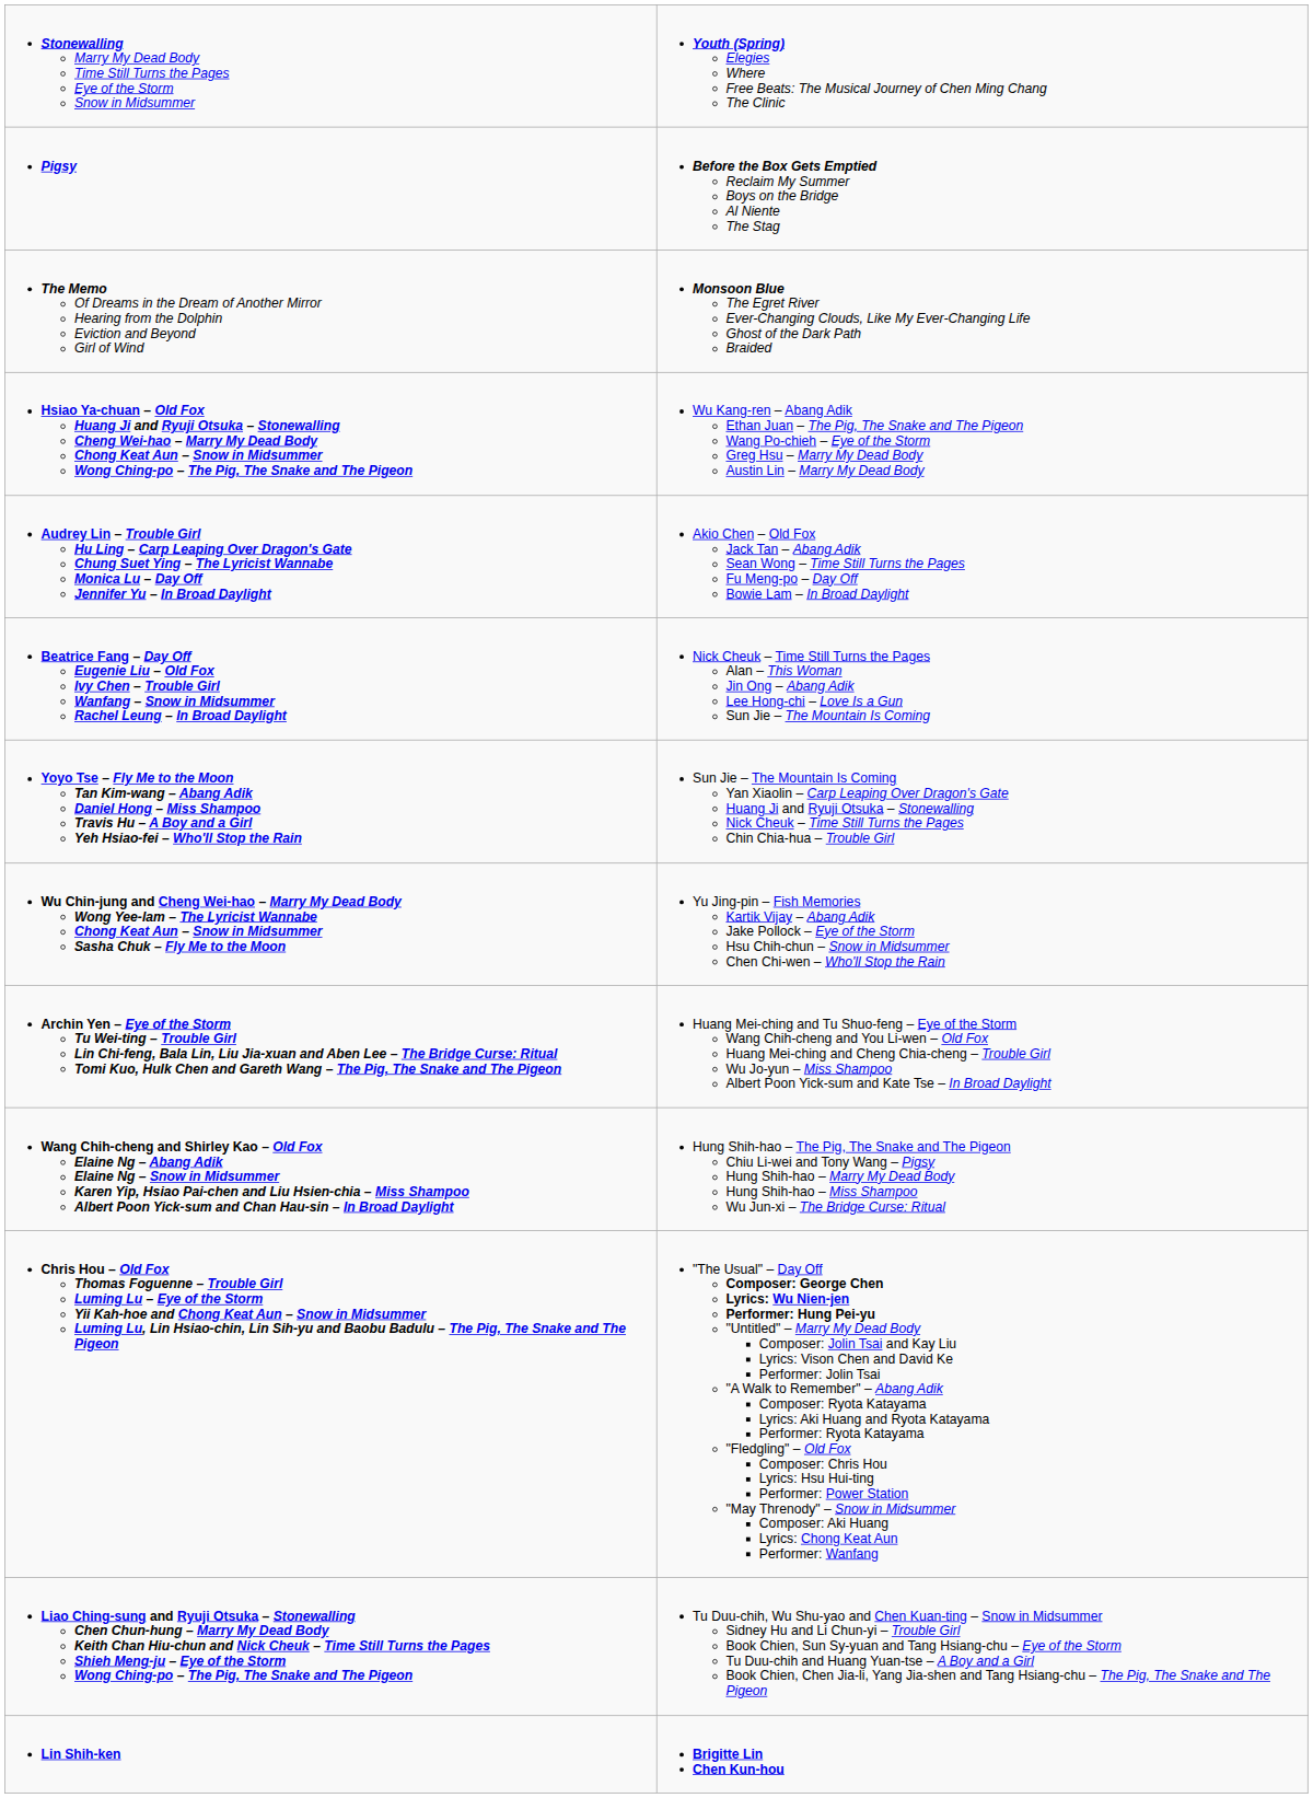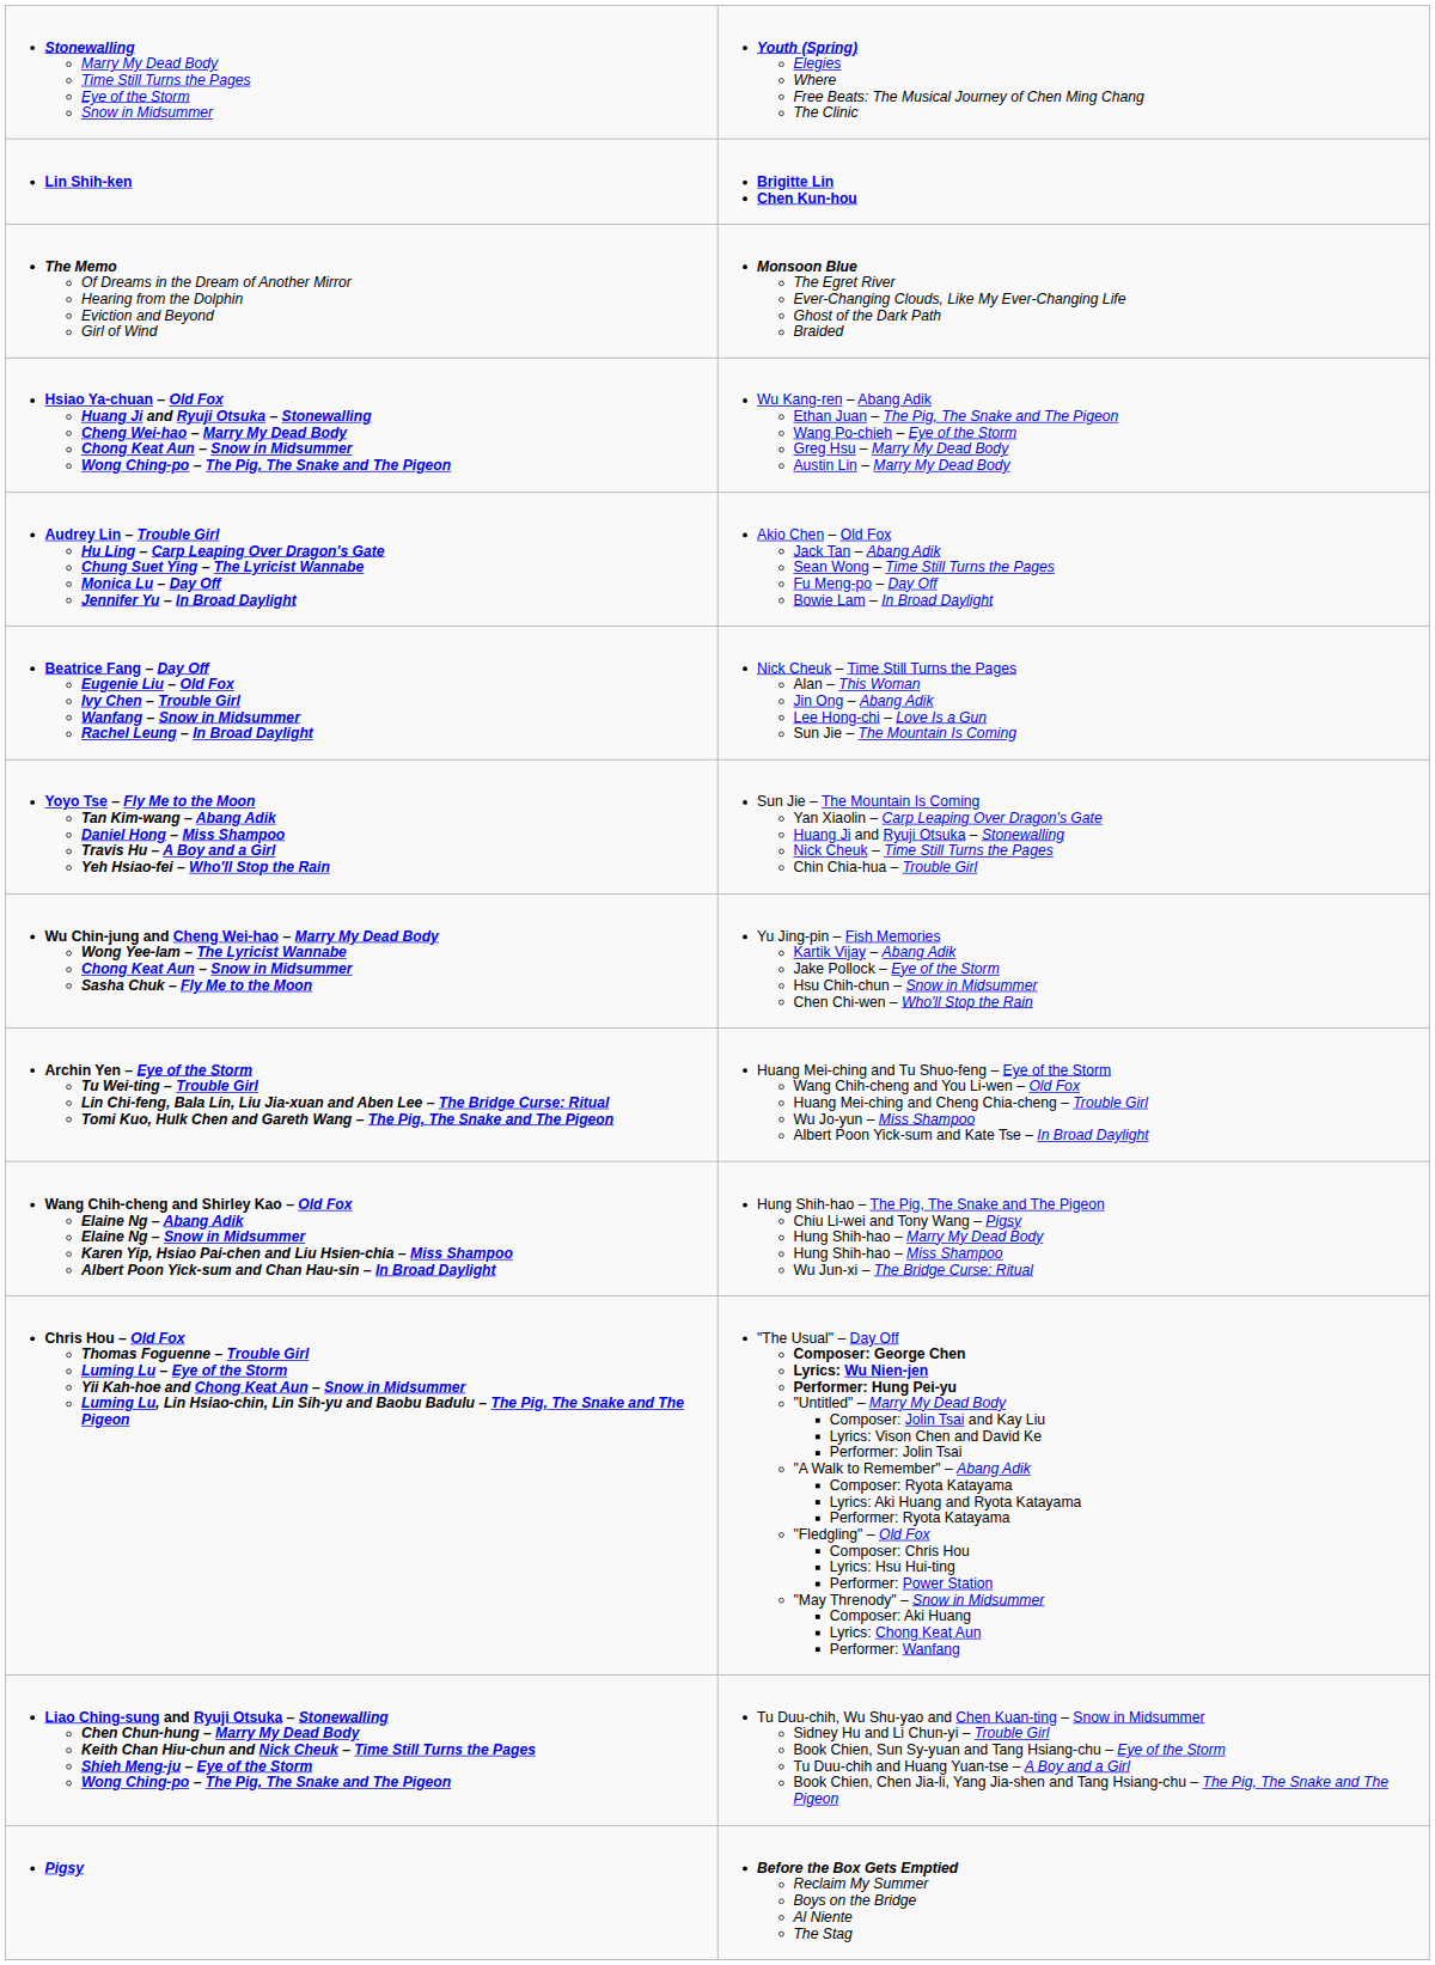rows swapped: Pigsy <-> Lin Shih-ken
